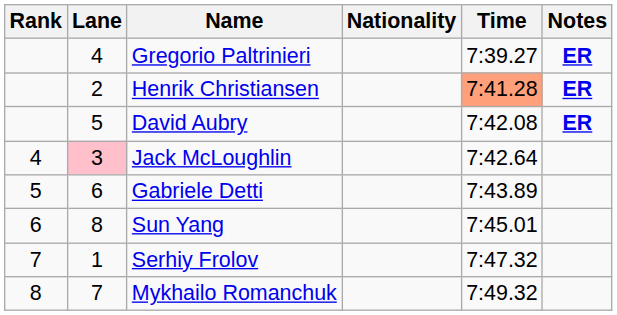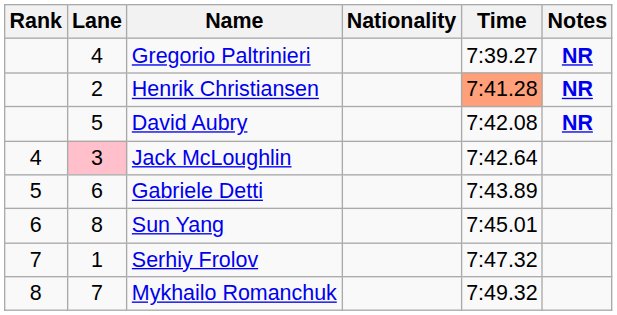Gregorio Paltrinieri | Notes: ER -> NR
Henrik Christiansen | Notes: ER -> NR
David Aubry | Notes: ER -> NR
